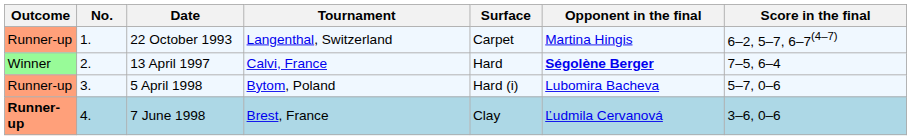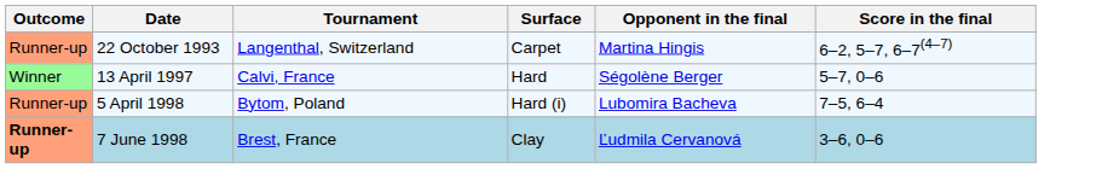- column: No. | 1. | 2. | 3. | 4.
13 April 1997 | Opponent in the final: bold -> normal
13 April 1997 | Score in the final: 7–5, 6–4 -> 5–7, 0–6
5 April 1998 | Score in the final: 5–7, 0–6 -> 7–5, 6–4
